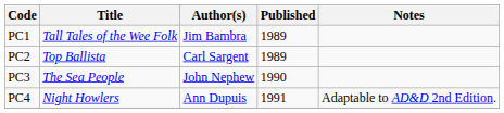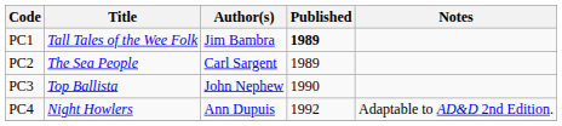PC1 | Published: normal -> bold
PC2 | Title: Top Ballista -> The Sea People
PC3 | Title: The Sea People -> Top Ballista
PC4 | Published: 1991 -> 1992
